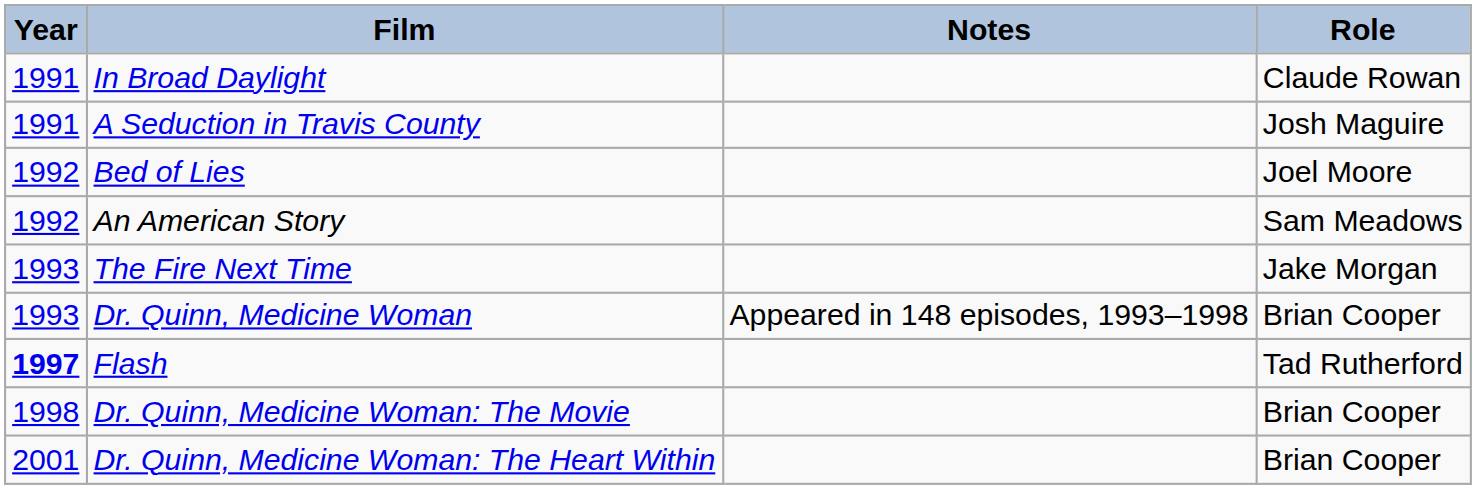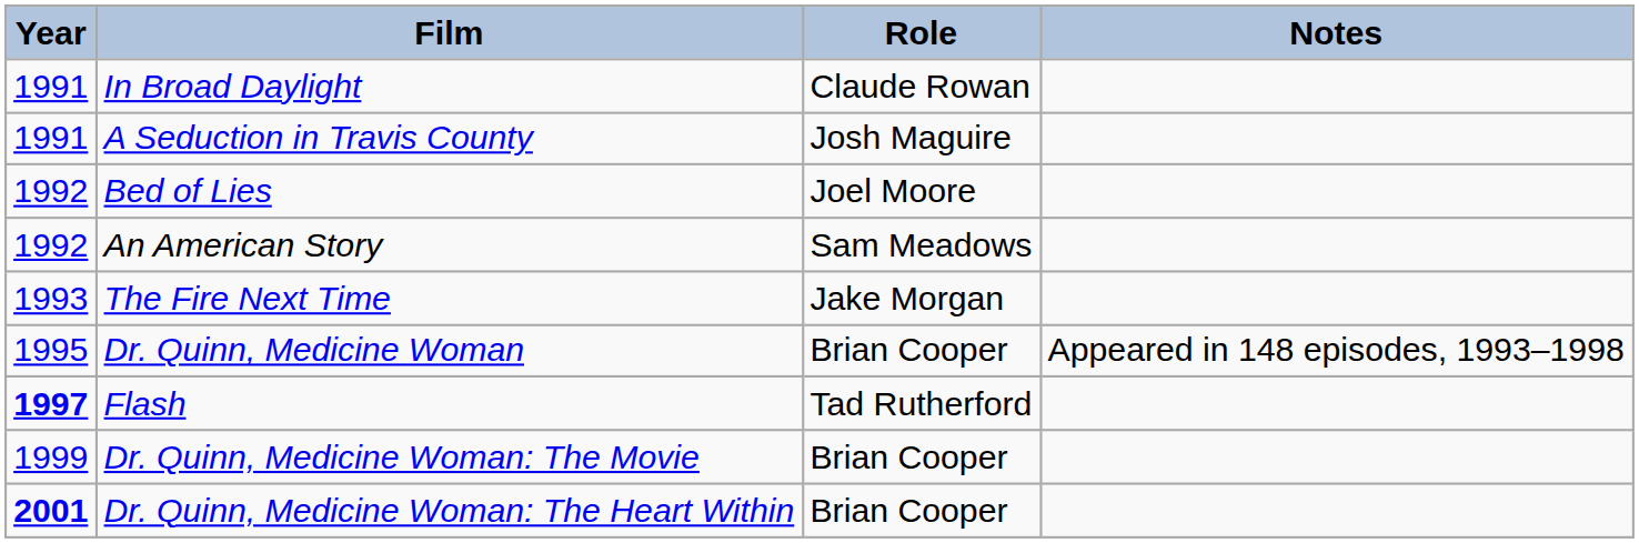columns swapped: Role <-> Notes
Dr. Quinn, Medicine Woman | Year: 1993 -> 1995
Dr. Quinn, Medicine Woman: The Movie | Year: 1998 -> 1999
Dr. Quinn, Medicine Woman: The Heart Within | Year: normal -> bold
